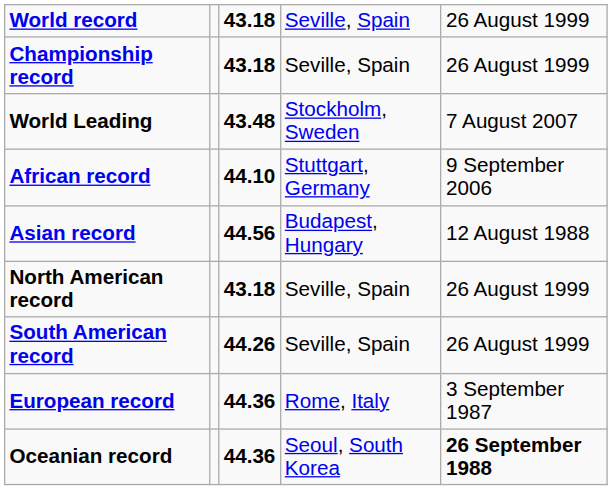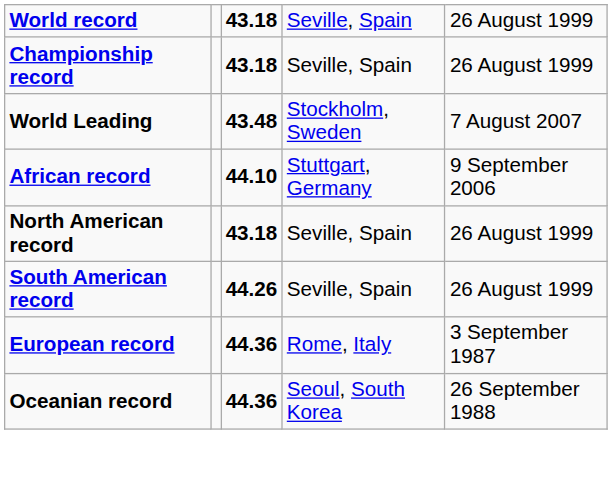- row: Asian record | 44.56 | Budapest, Hungary | 12 August 1988
Oceanian record | column 5: bold -> normal
